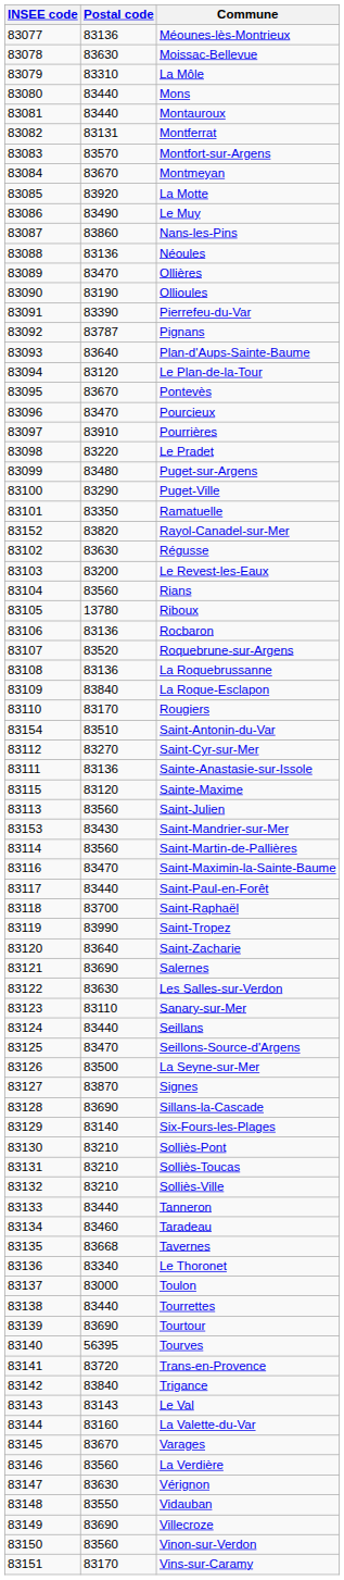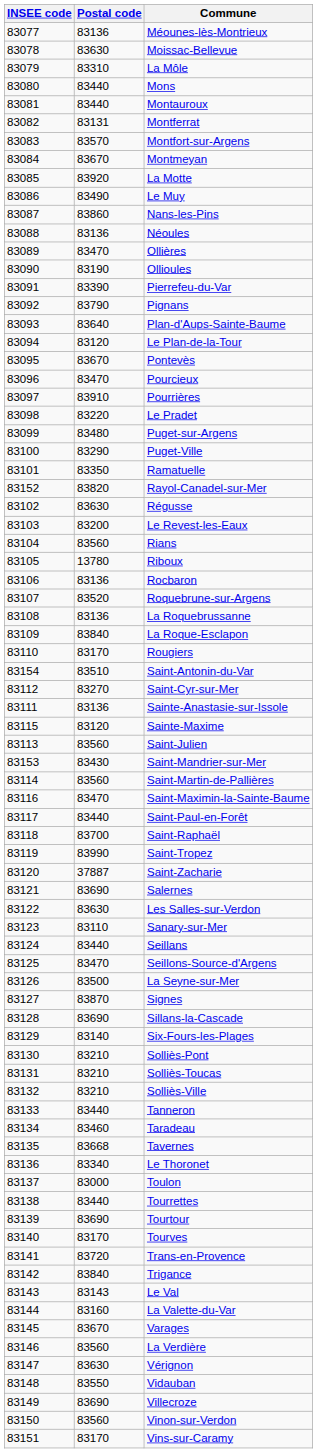Pignans | Postal code: 83787 -> 83790
Saint-Zacharie | Postal code: 83640 -> 37887
Tourves | Postal code: 56395 -> 83170
